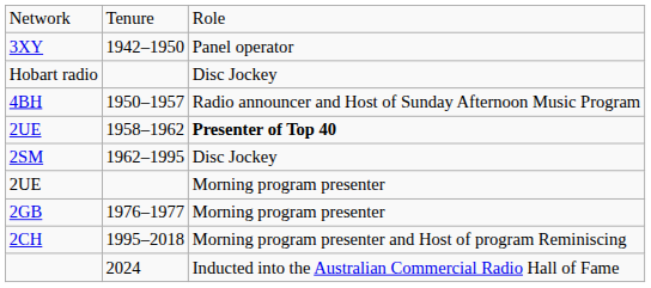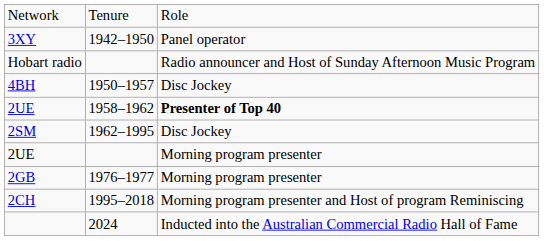Hobart radio | column 3: Disc Jockey -> Radio announcer and Host of Sunday Afternoon Music Program
4BH | column 3: Radio announcer and Host of Sunday Afternoon Music Program -> Disc Jockey
